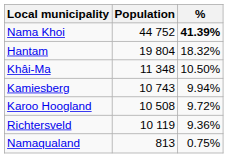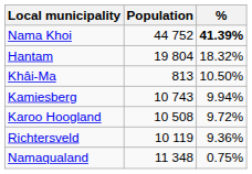Khâi-Ma | Population: 11 348 -> 813
Namaqualand | Population: 813 -> 11 348
